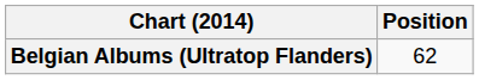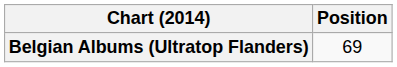Belgian Albums (Ultratop Flanders) | Position: 62 -> 69
